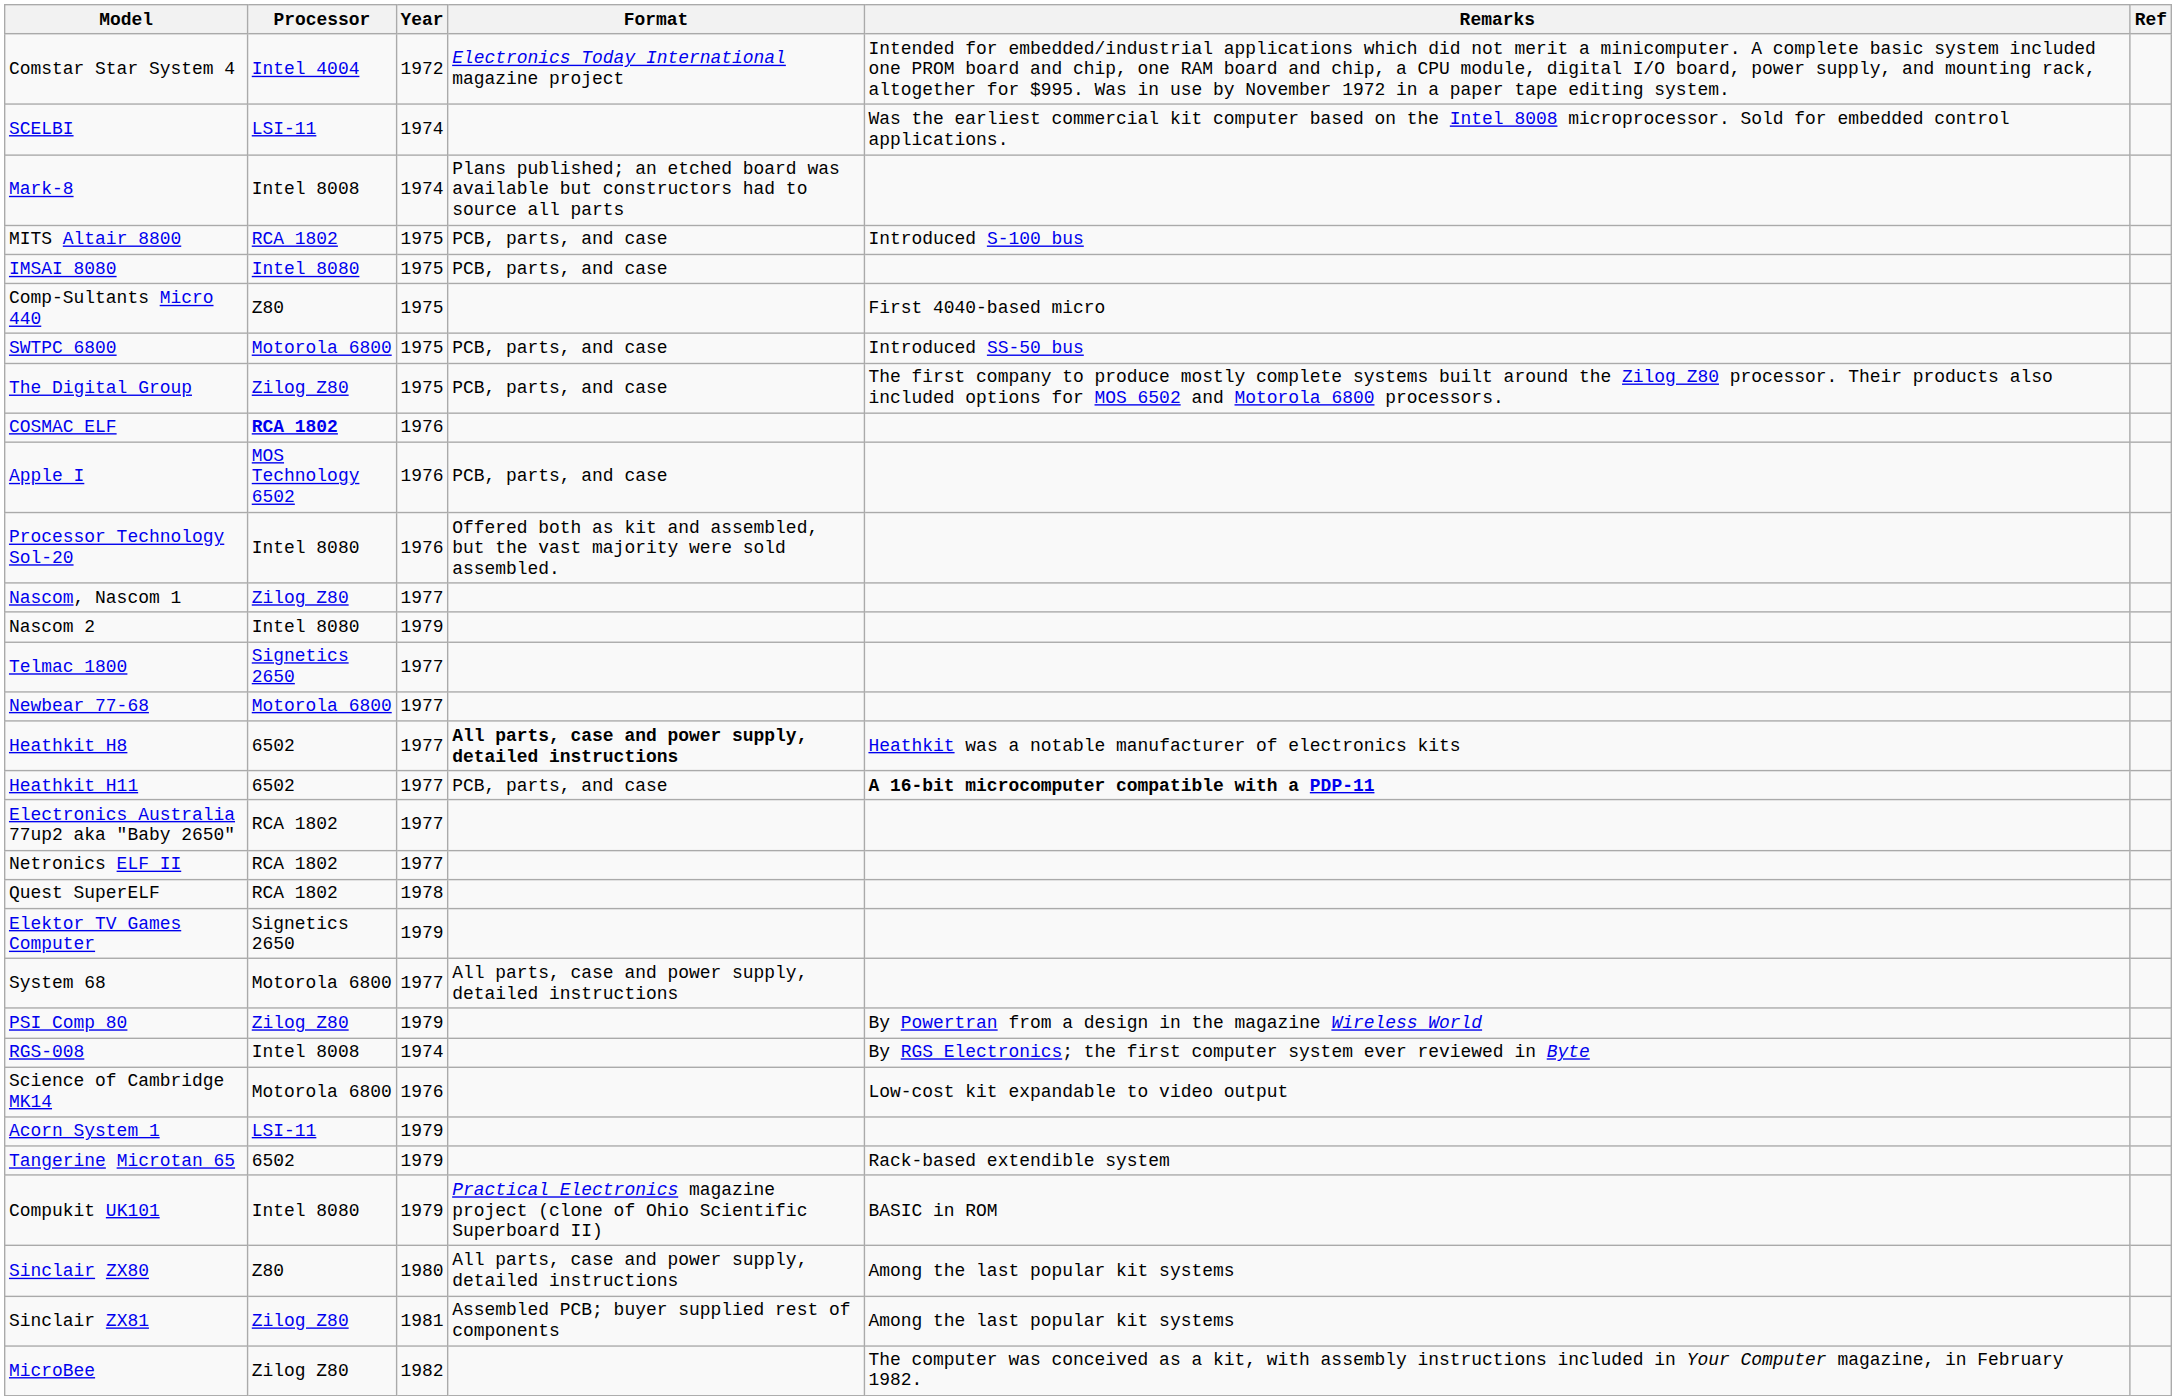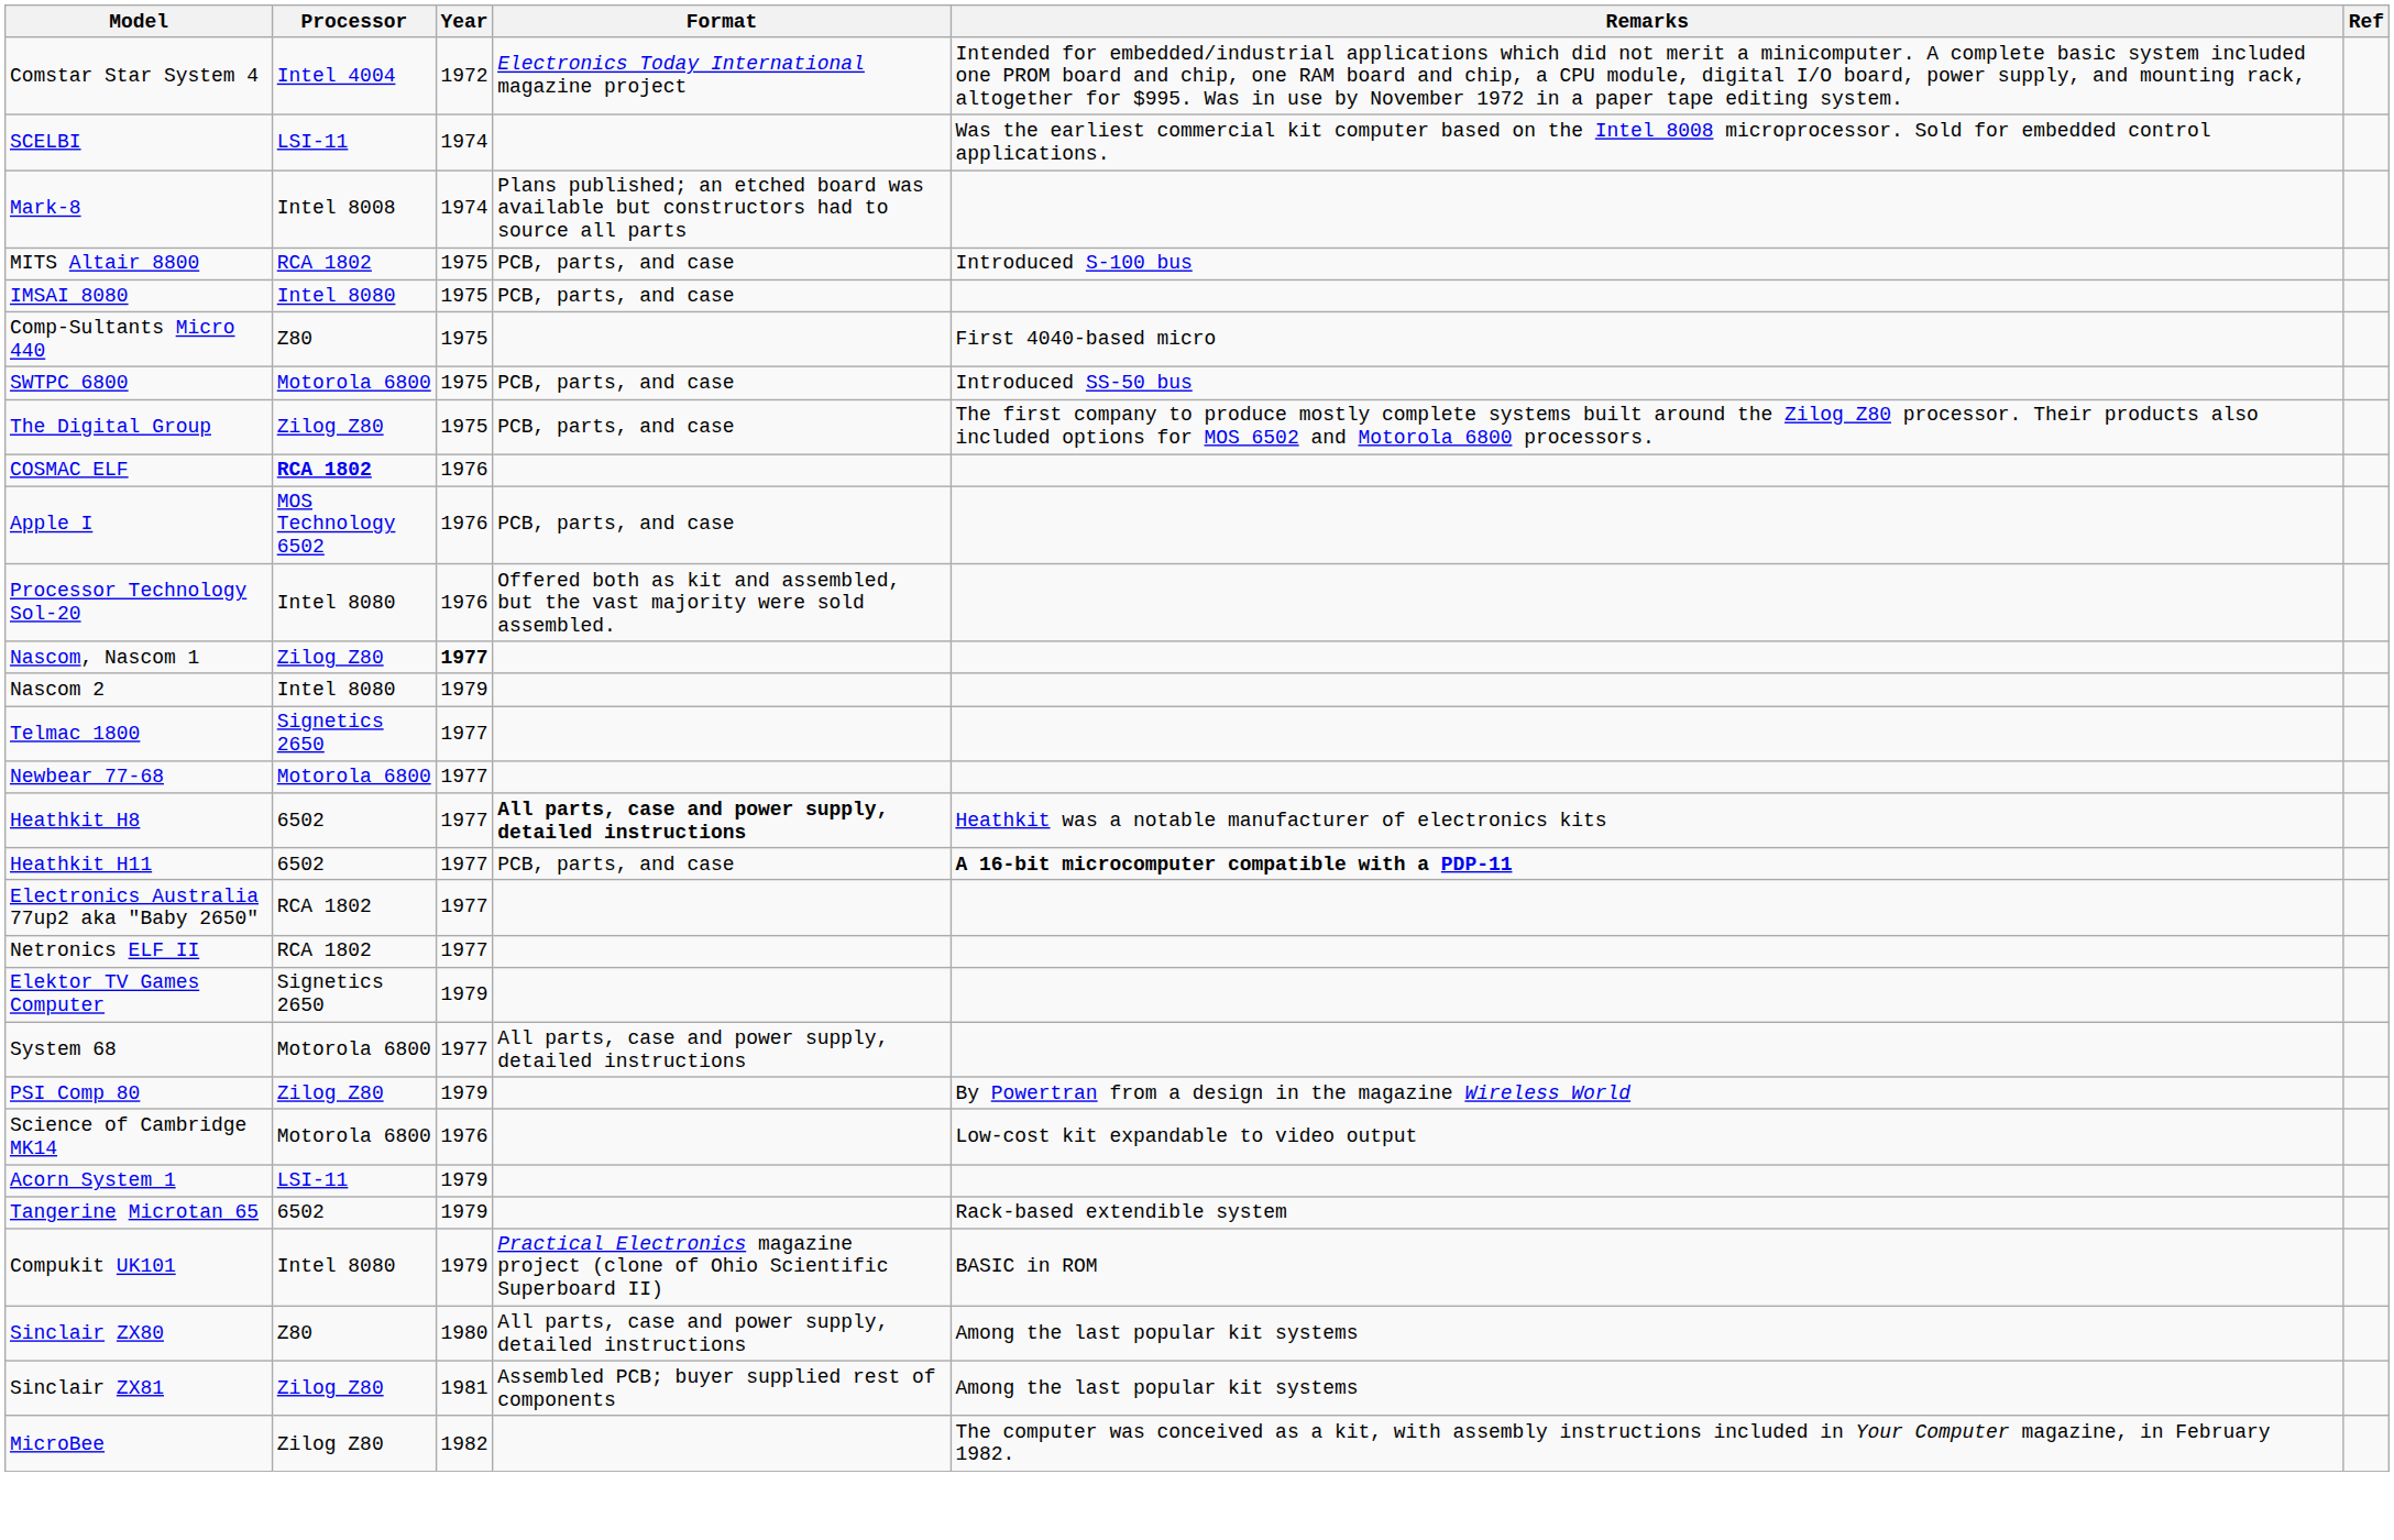Nascom, Nascom 1 | Year: normal -> bold
- row: Quest SuperELF | RCA 1802 | 1978
- row: RGS-008 | Intel 8008 | 1974 | By RGS Electronics; the first computer system ever reviewed in Byte
